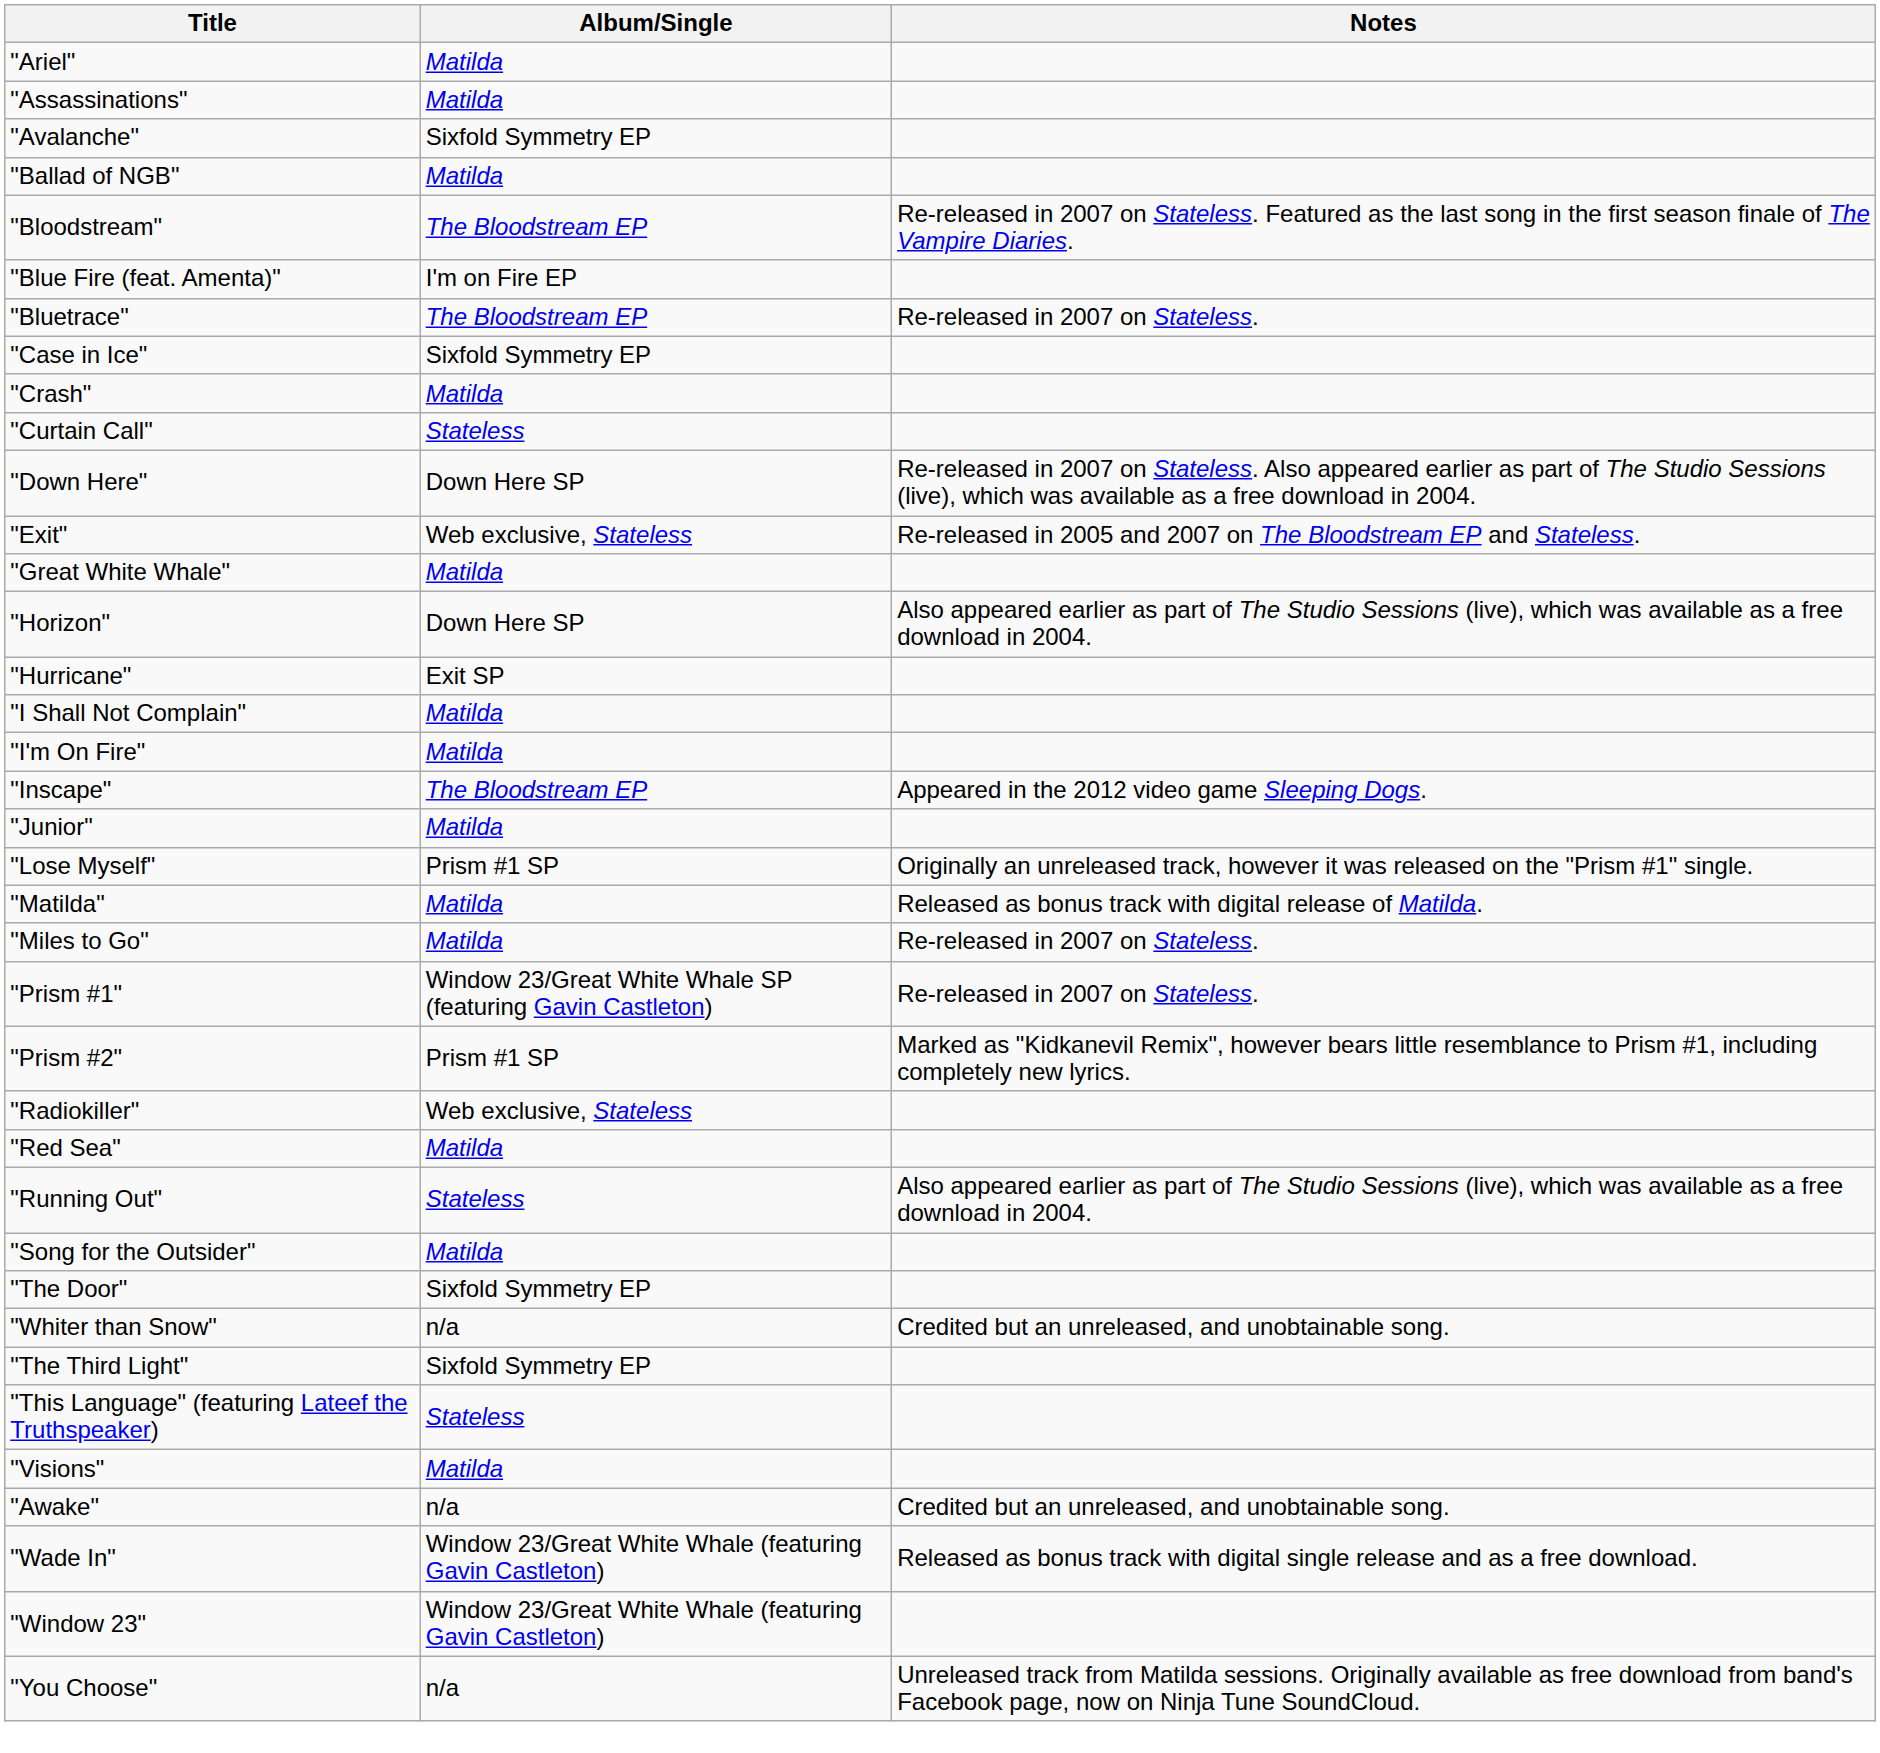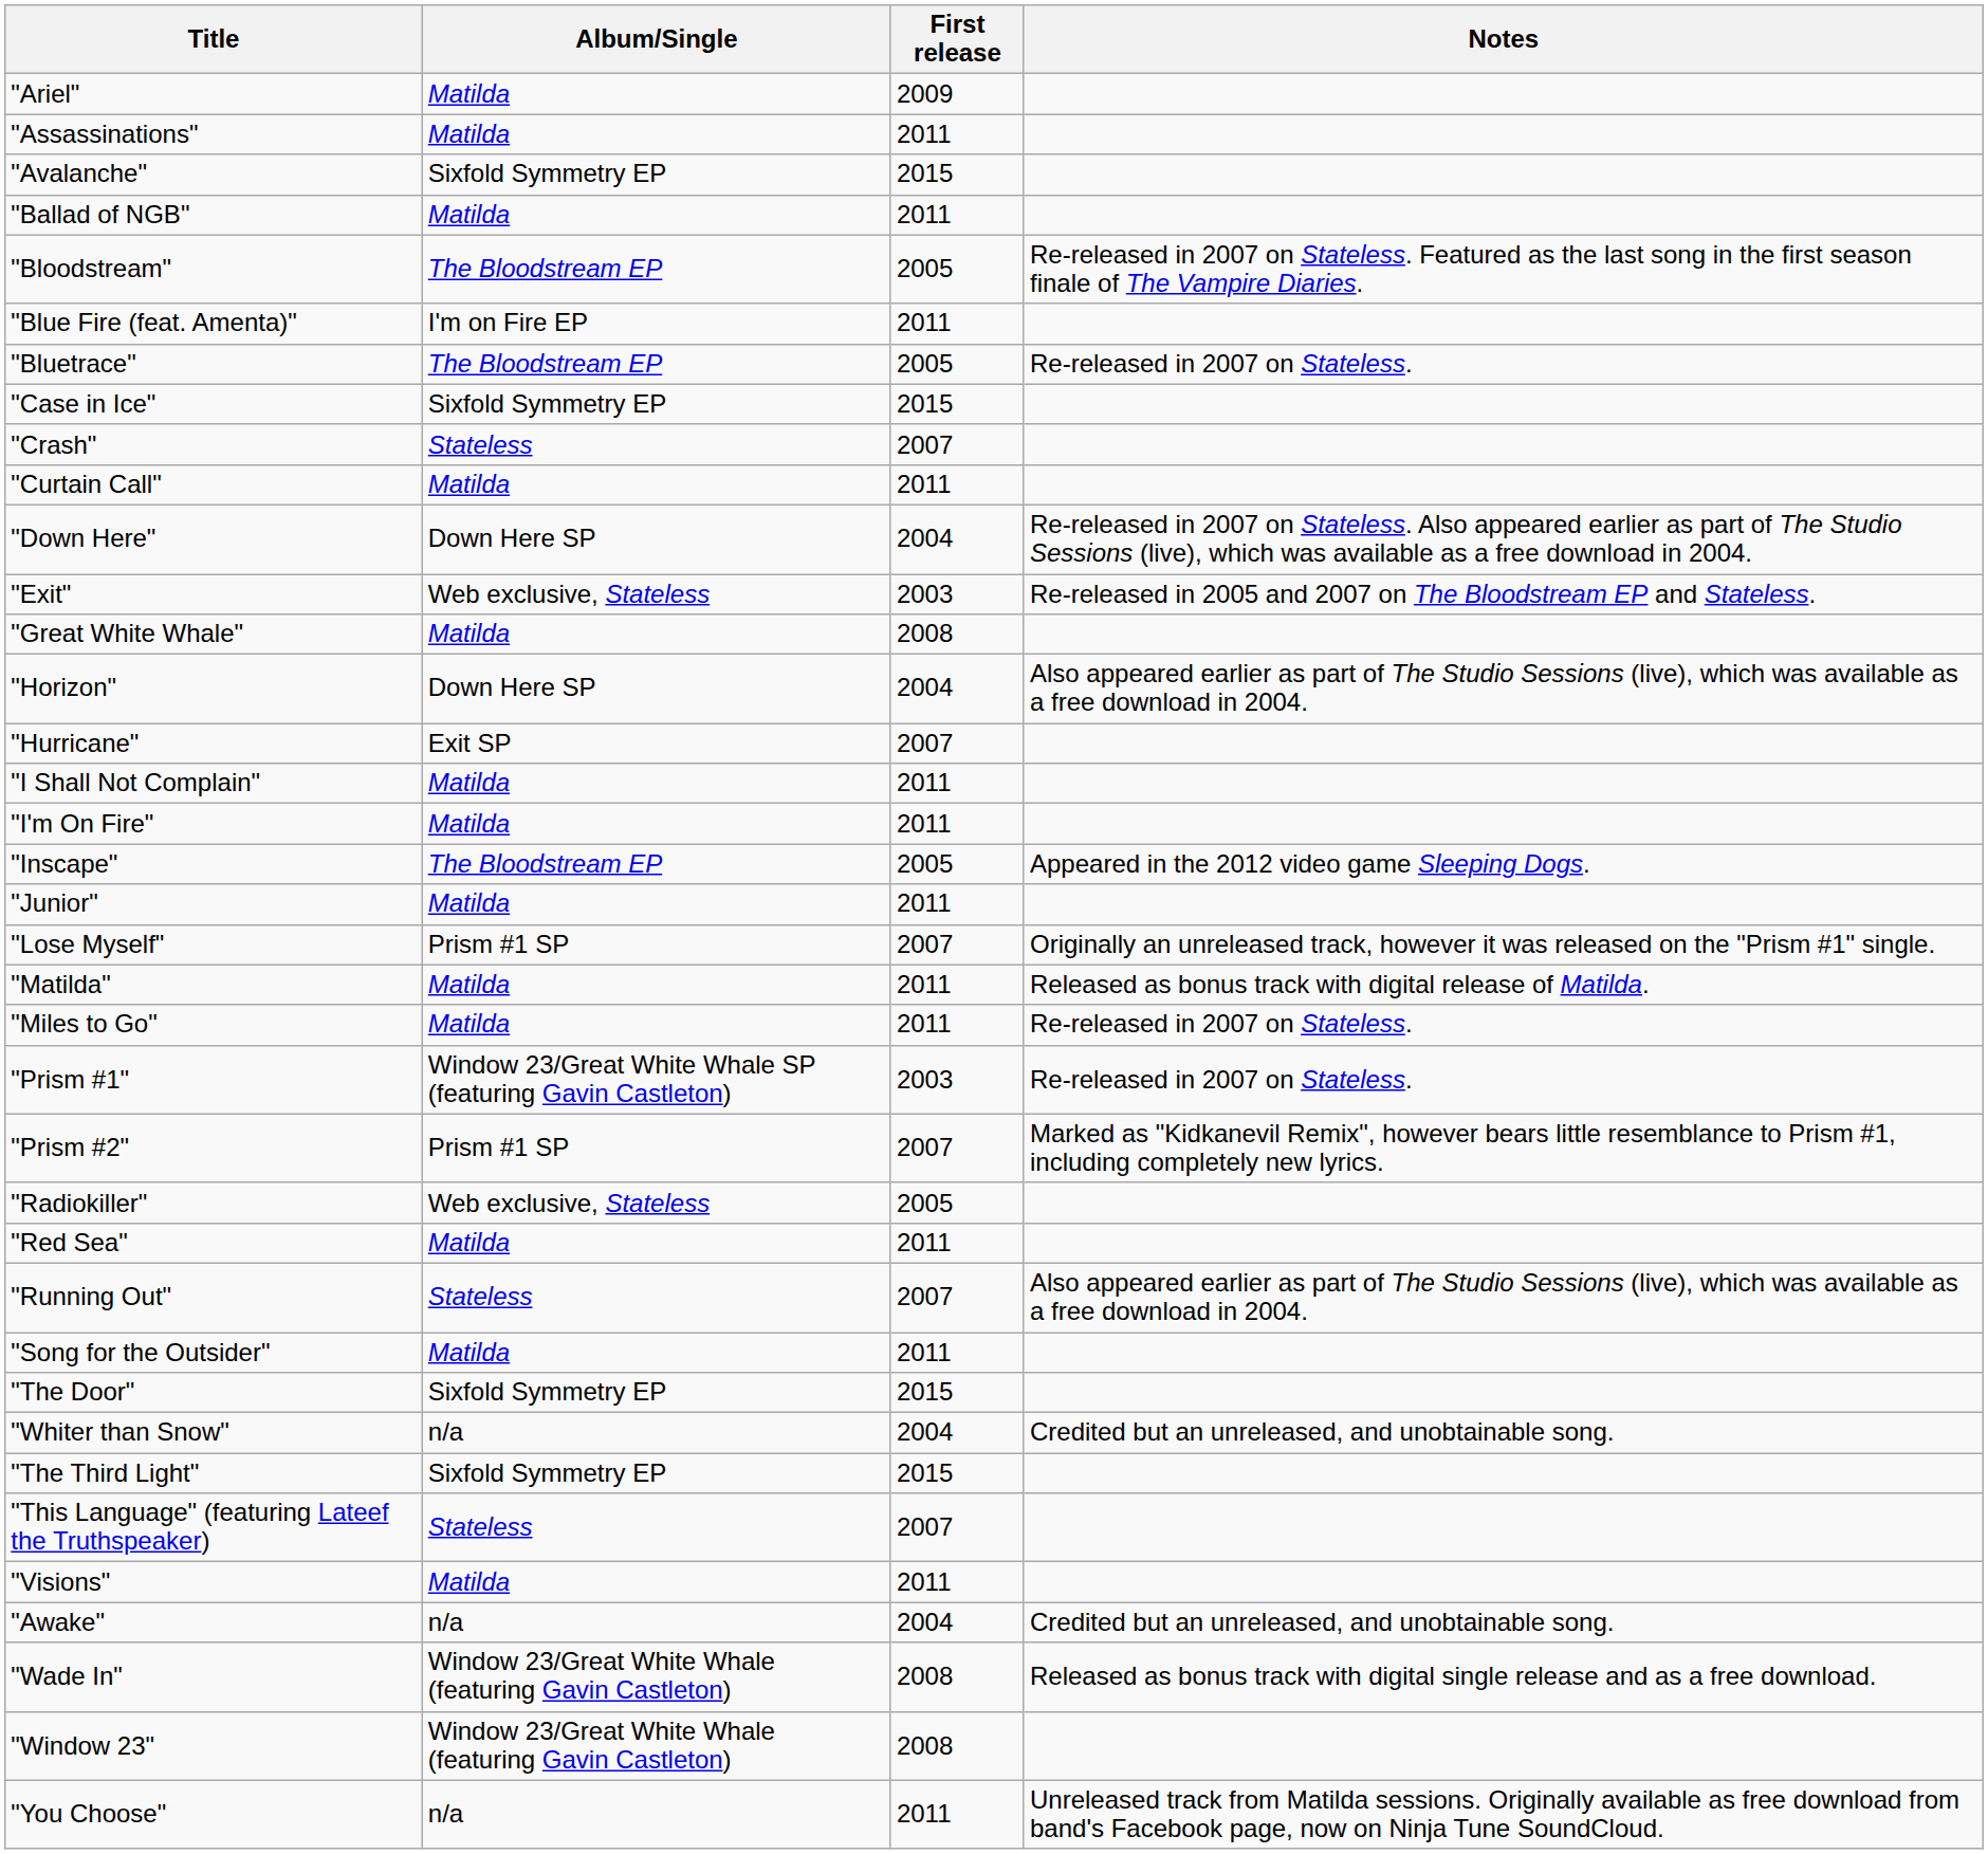+ column: First release | 2009 | 2011 | 2015 | 2011 | 2005 | 2011 | 2005 | 2015 | 2007 | 2011 | 2004 | 2003 | 2008 | 2004 | 2007 | 2011 | 2011 | 2005 | 2011 | 2007 | 2011 | 2011 | 2003 | 2007 | 2005 | 2011 | 2007 | 2011 | 2015 | 2004 | 2015 | 2007 | 2011 | 2004 | 2008 | 2008 | 2011
"Crash" | Album/Single: Matilda -> Stateless
"Curtain Call" | Album/Single: Stateless -> Matilda
